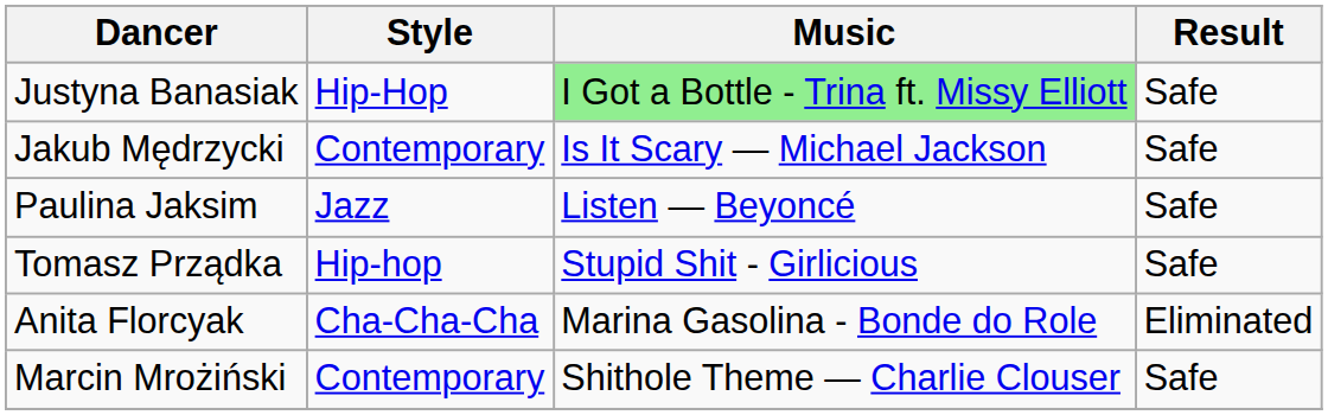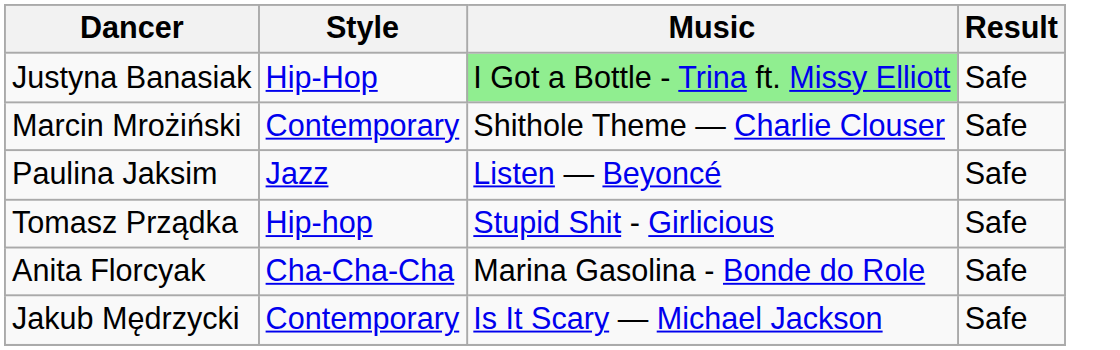rows swapped: Jakub Mędrzycki <-> Marcin Mrożiński
Anita Florcyak | Result: Eliminated -> Safe
